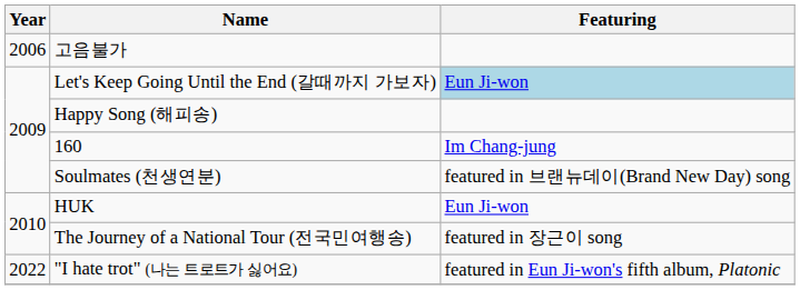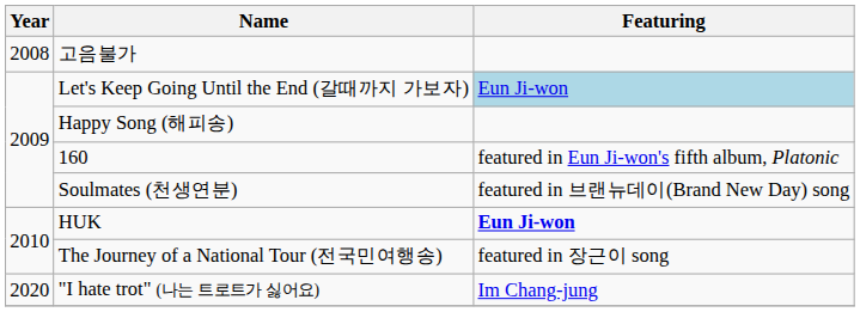고음불가 | Year: 2006 -> 2008
160 | Featuring: Im Chang-jung -> featured in Eun Ji-won's fifth album, Platonic
HUK | Featuring: normal -> bold
"I hate trot" (나는 트로트가 싫어요) | Year: 2022 -> 2020
"I hate trot" (나는 트로트가 싫어요) | Featuring: featured in Eun Ji-won's fifth album, Platonic -> Im Chang-jung
